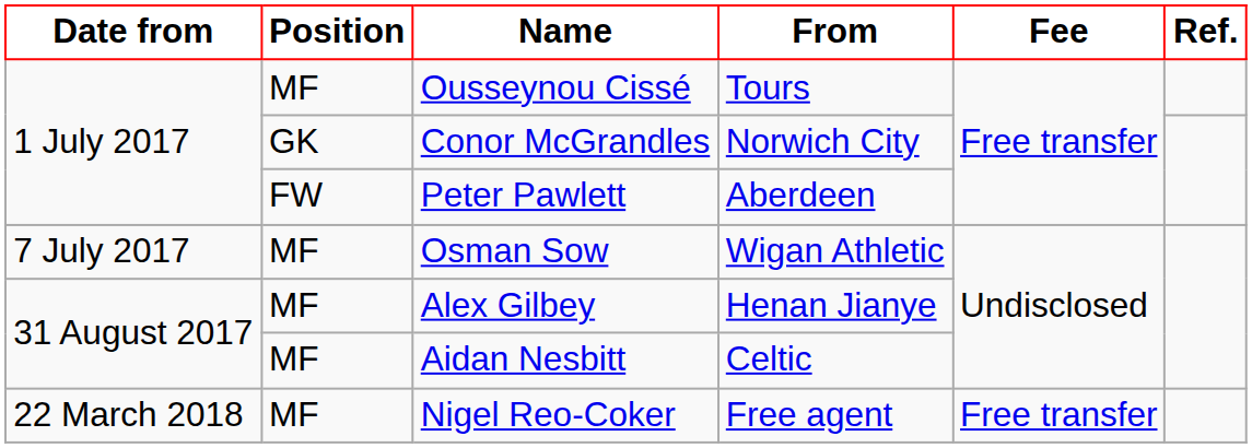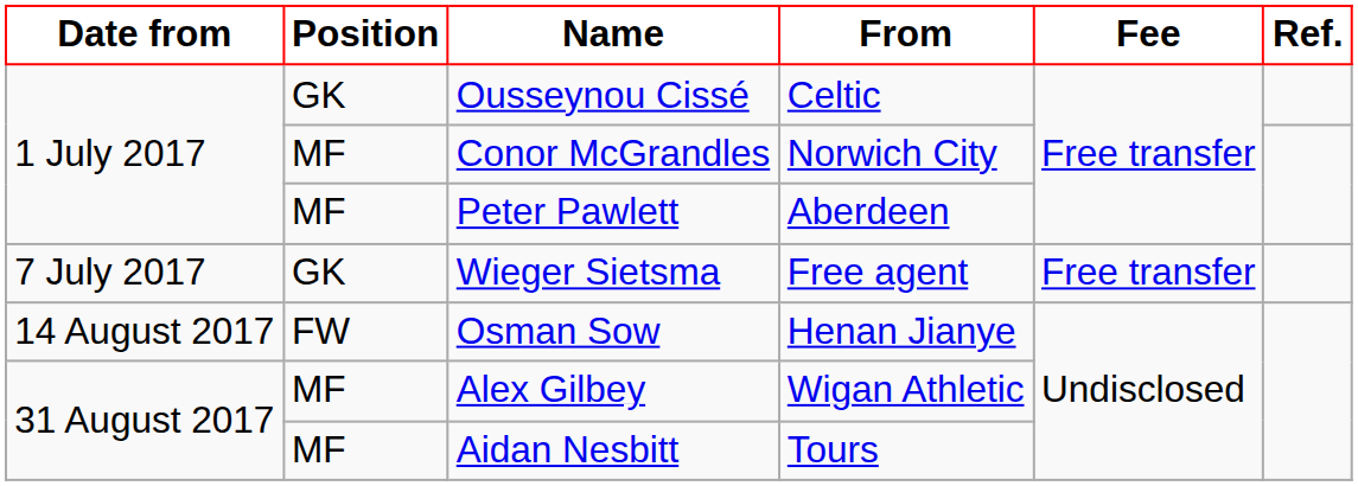Ousseynou Cissé | Position: MF -> GK
Ousseynou Cissé | From: Tours -> Celtic
Conor McGrandles | Position: GK -> MF
Peter Pawlett | Position: FW -> MF
+ row: 7 July 2017 | GK | Wieger Sietsma | Free agent | Free transfer
Osman Sow | Date from: 7 July 2017 -> 14 August 2017
Osman Sow | Position: MF -> FW
Osman Sow | From: Wigan Athletic -> Henan Jianye
Alex Gilbey | From: Henan Jianye -> Wigan Athletic
Aidan Nesbitt | From: Celtic -> Tours
- row: 22 March 2018 | MF | Nigel Reo-Coker | Free agent | Free transfer
